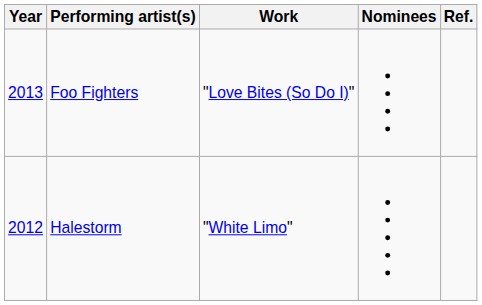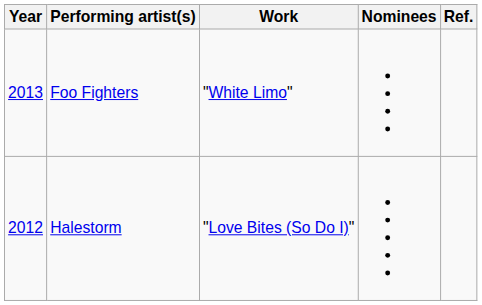Foo Fighters | Work: "Love Bites (So Do I)" -> "White Limo"
Halestorm | Work: "White Limo" -> "Love Bites (So Do I)"
